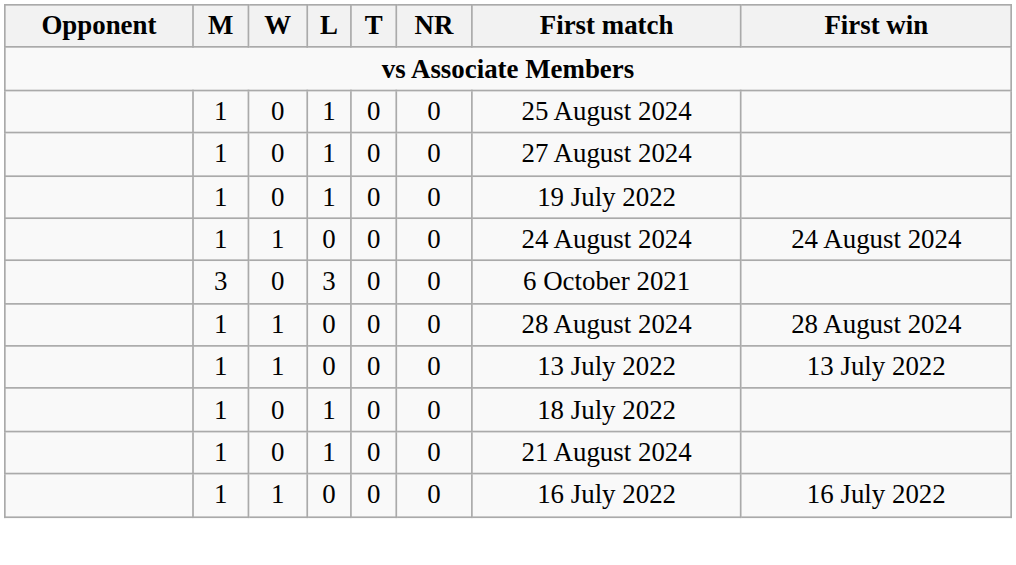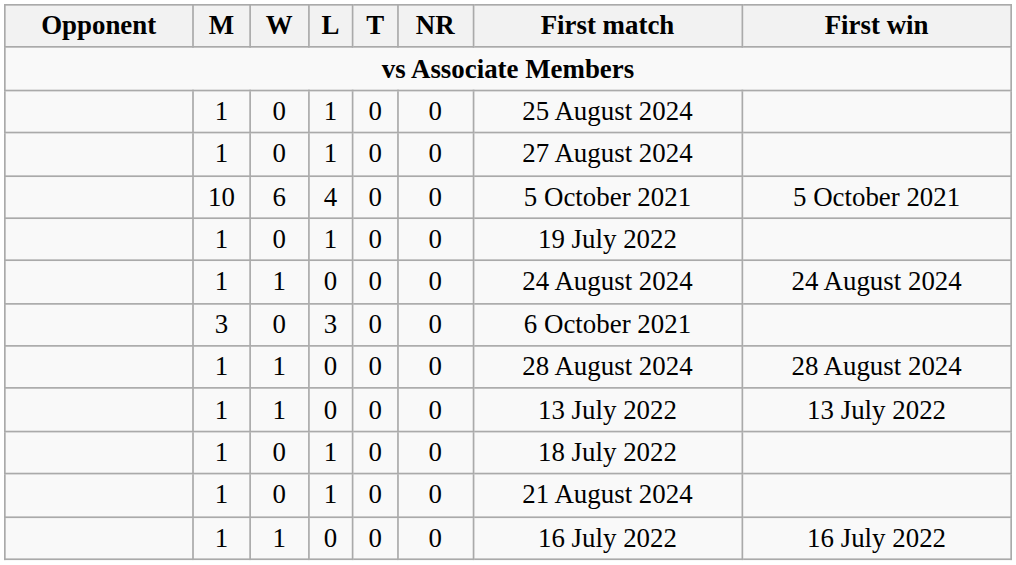+ row: 10 | 6 | 4 | 0 | 0 | 5 October 2021 | 5 October 2021
